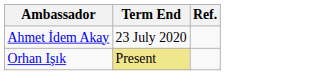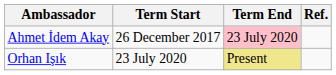+ column: Term Start | 26 December 2017 | 23 July 2020
Ahmet İdem Akay | Term End: no background -> pink background
